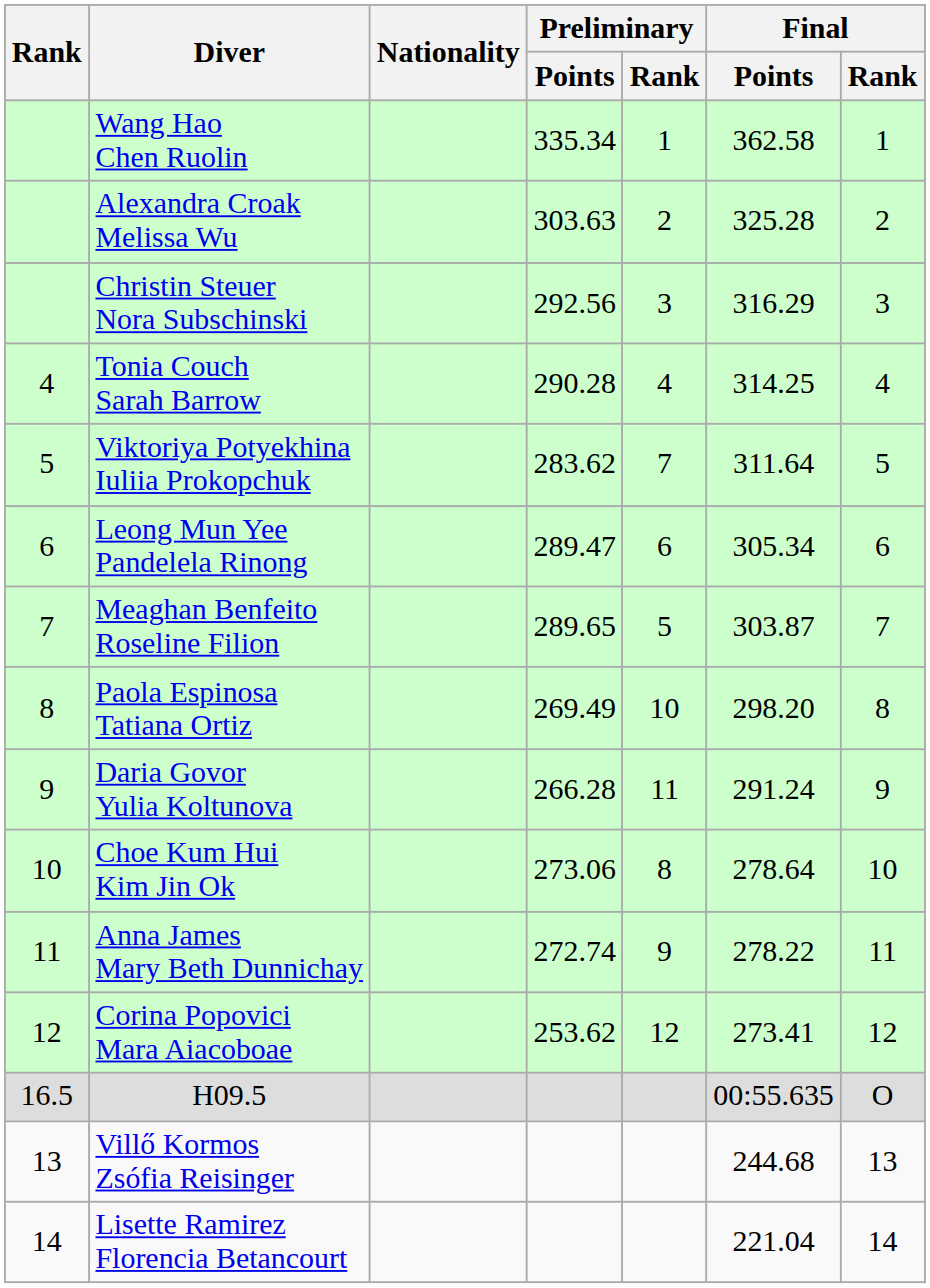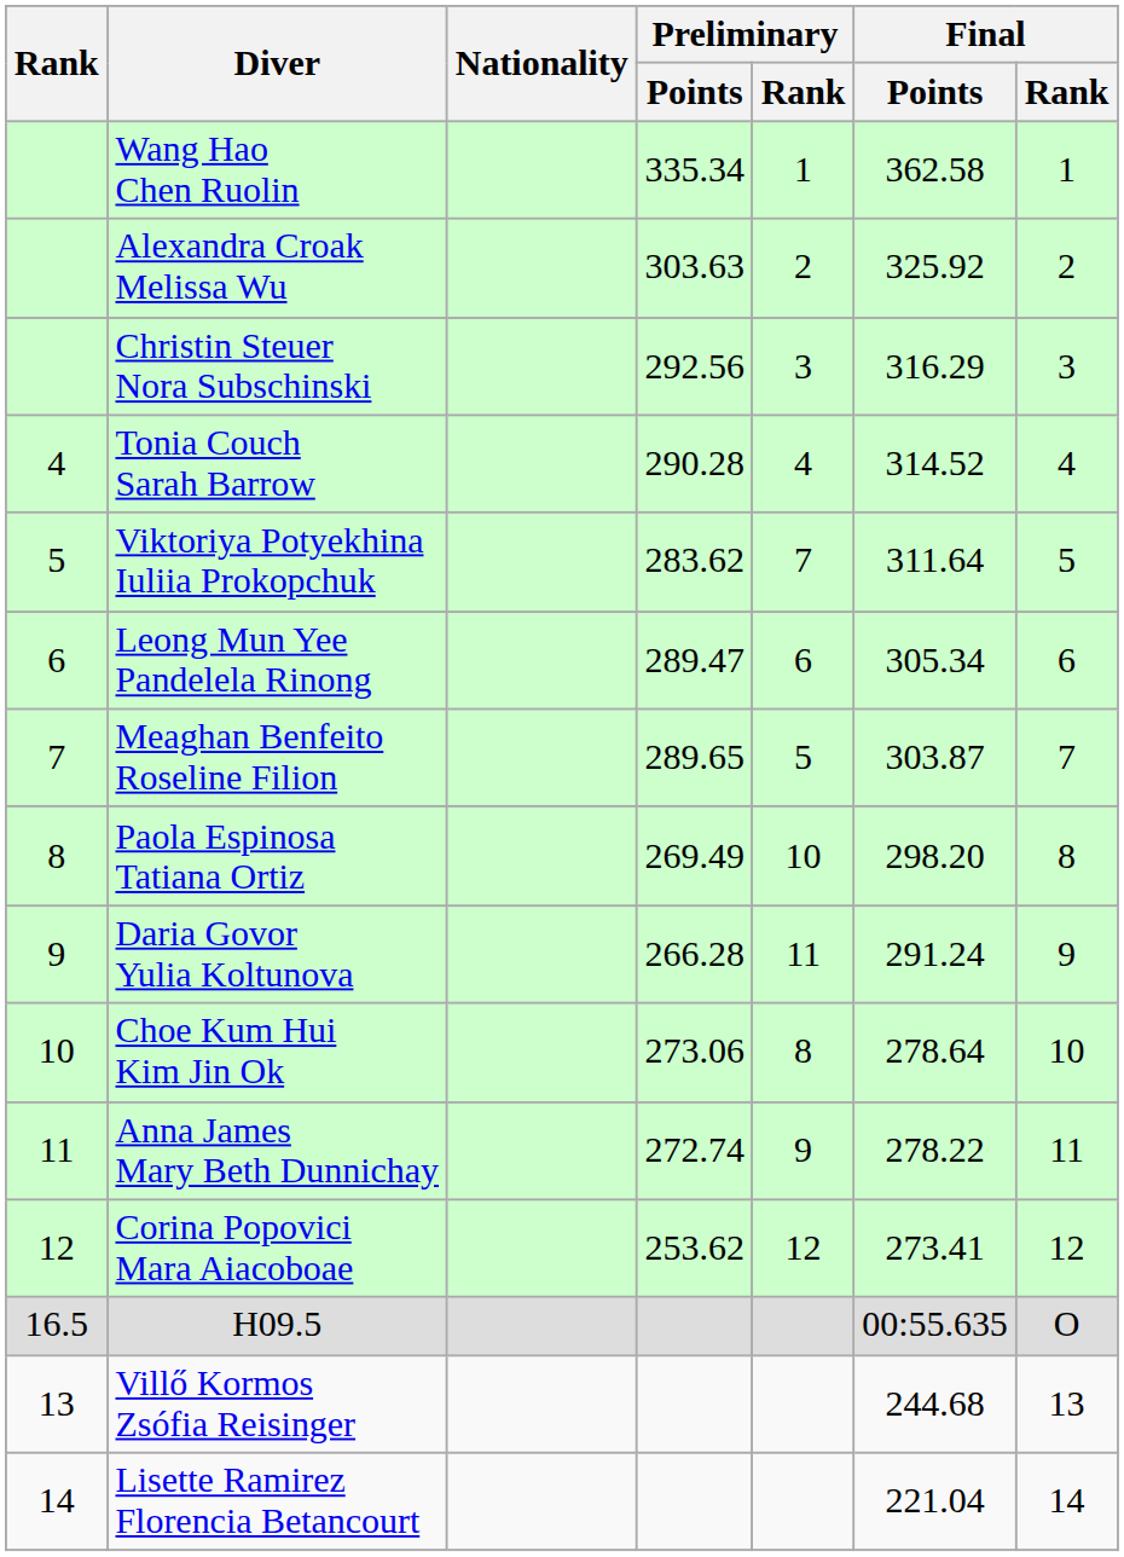Alexandra Croak Melissa Wu | Final / Points: 325.28 -> 325.92
Tonia Couch Sarah Barrow | Final / Points: 314.25 -> 314.52
